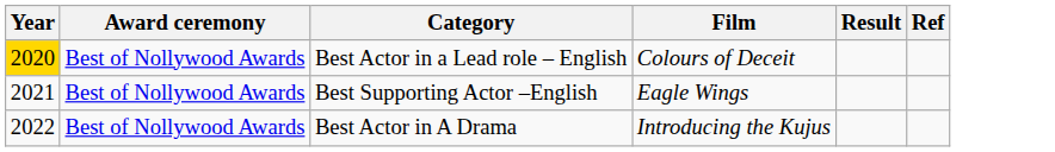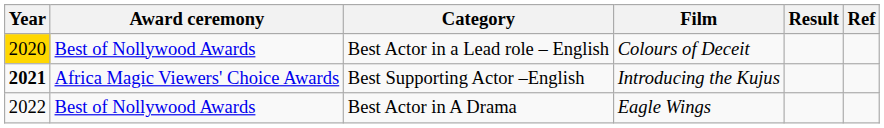Best Supporting Actor –English | Year: normal -> bold
Best Supporting Actor –English | Award ceremony: Best of Nollywood Awards -> Africa Magic Viewers' Choice Awards
Best Supporting Actor –English | Film: Eagle Wings -> Introducing the Kujus
Best Actor in A Drama | Film: Introducing the Kujus -> Eagle Wings
